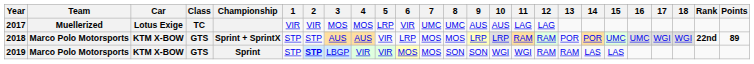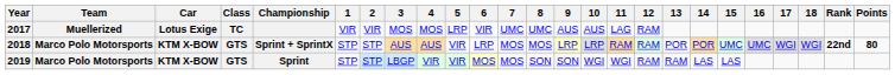2017 | 12: LAG -> RAM
2018 | Points: 89 -> 80
2019 | 2: bold -> normal
